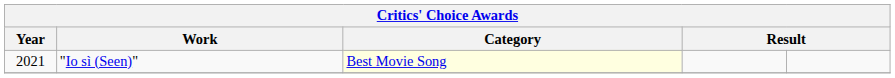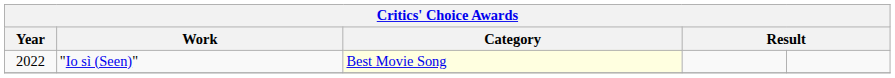"Io sì (Seen)" | Year: 2021 -> 2022
